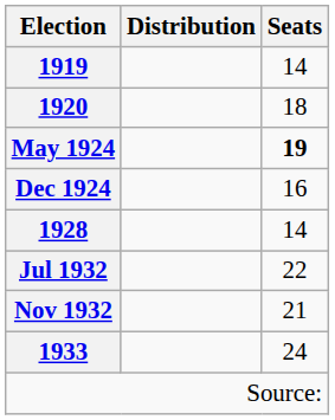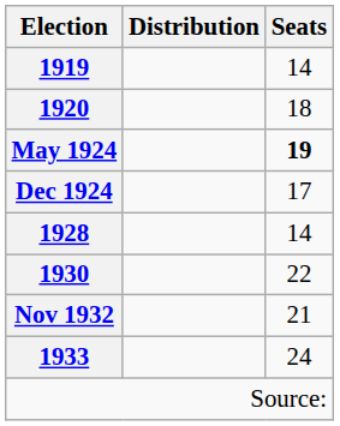Dec 1924 | Seats: 16 -> 17
+ row: 1930 | 22
- row: Jul 1932 | 22
